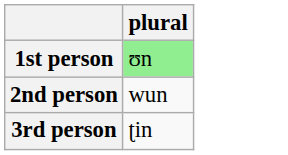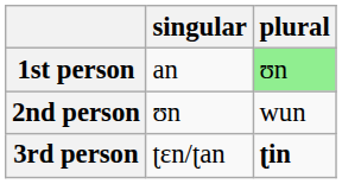+ column: singular | an | ʊn | ʈɛn/ʈan
3rd person | plural: normal -> bold
